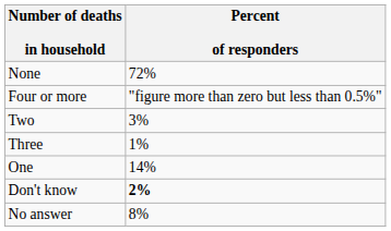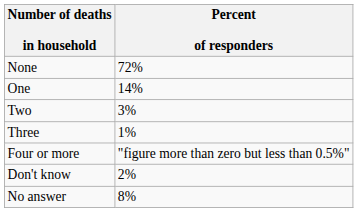rows swapped: One <-> Four or more
Don't know | Percent of responders: bold -> normal
